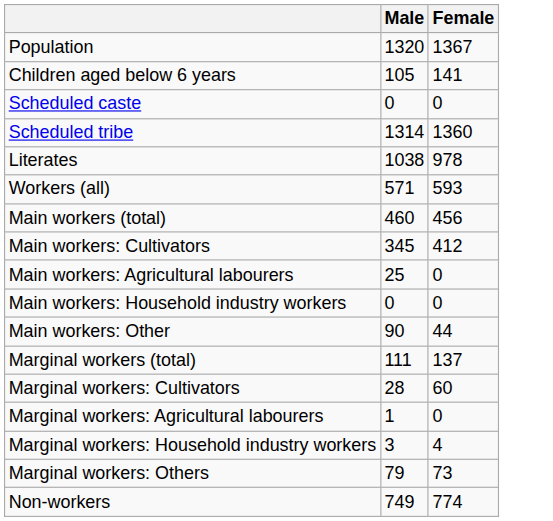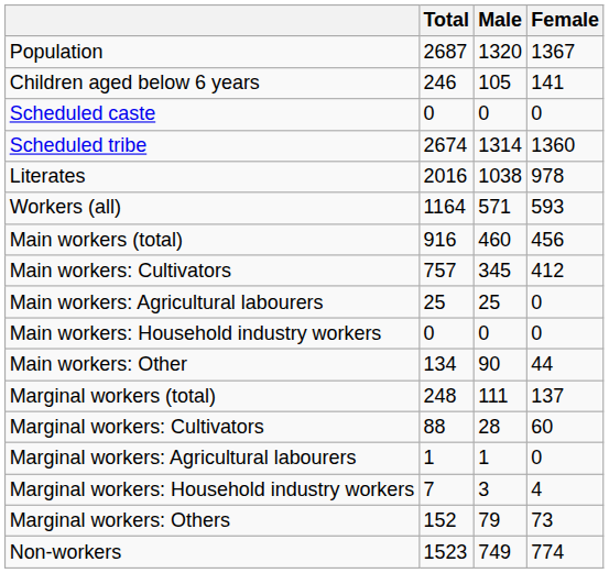+ column: Total | 2687 | 246 | 0 | 2674 | 2016 | 1164 | 916 | 757 | 25 | 0 | 134 | 248 | 88 | 1 | 7 | 152 | 1523
